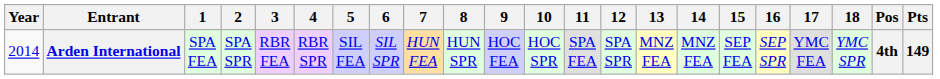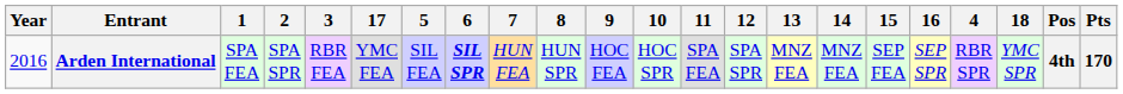columns swapped: 4 <-> 17
Arden International | Year: 2014 -> 2016
Arden International | 6: normal -> bold
Arden International | Pts: 149 -> 170
